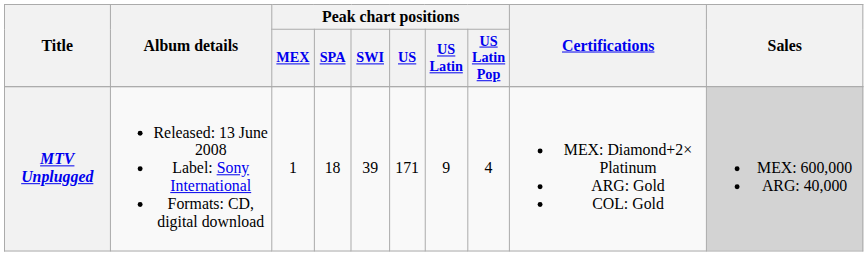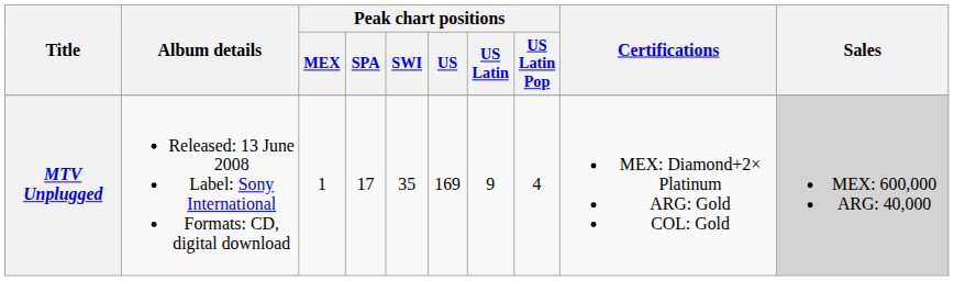MTV Unplugged | Peak chart positions / SPA: 18 -> 17
MTV Unplugged | Peak chart positions / SWI: 39 -> 35
MTV Unplugged | Peak chart positions / US: 171 -> 169
